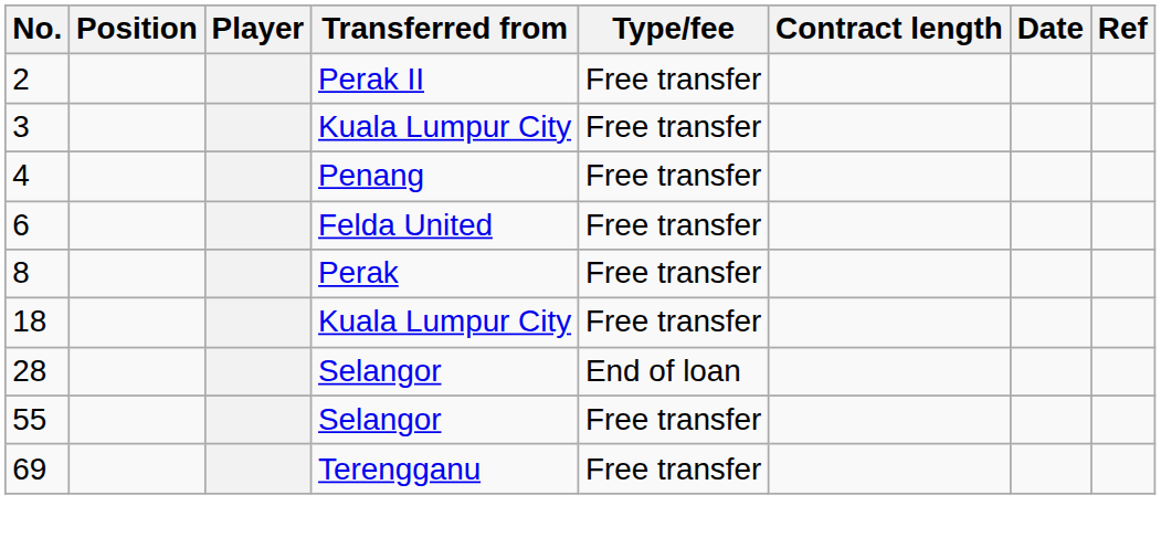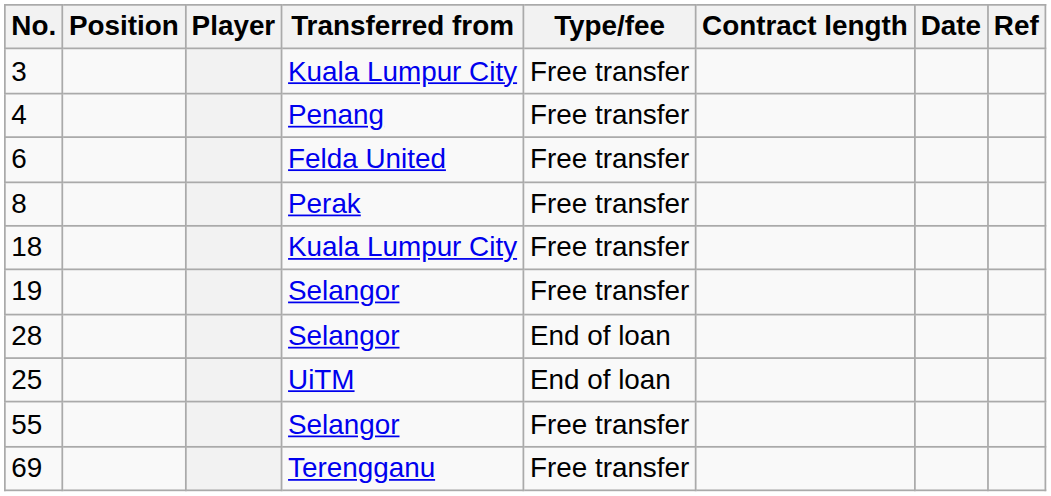- row: 2 | Perak II | Free transfer
+ row: 19 | Selangor | Free transfer
+ row: 25 | UiTM | End of loan
